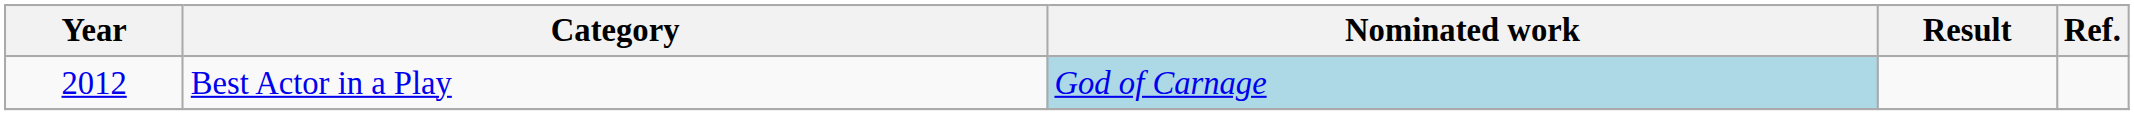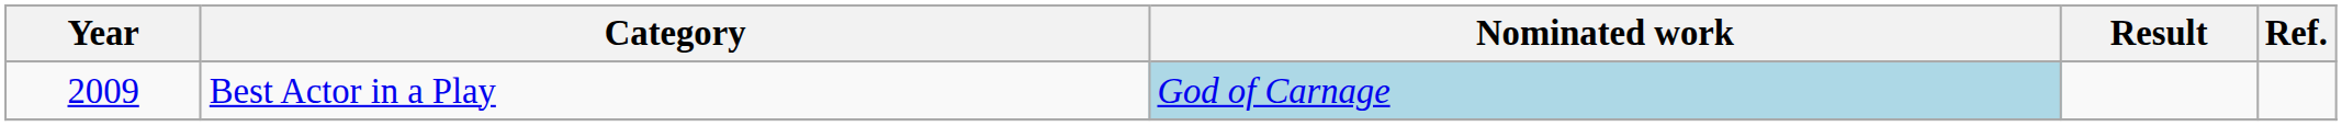Best Actor in a Play | Year: 2012 -> 2009
